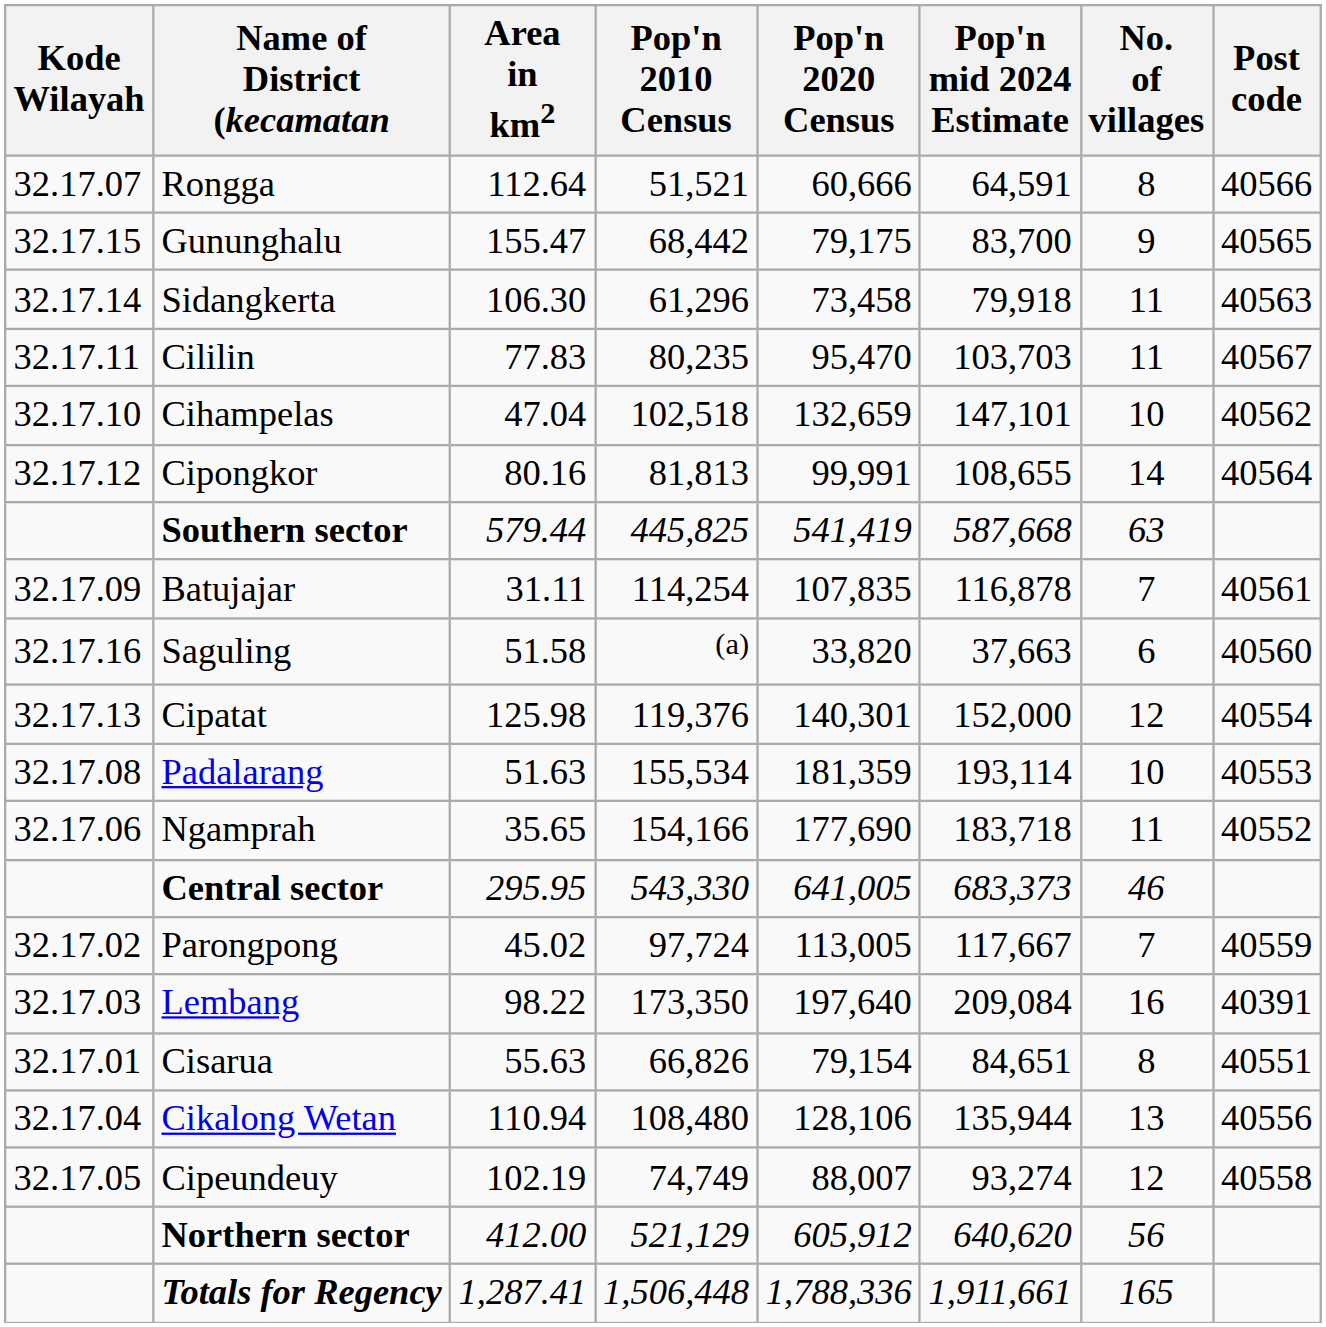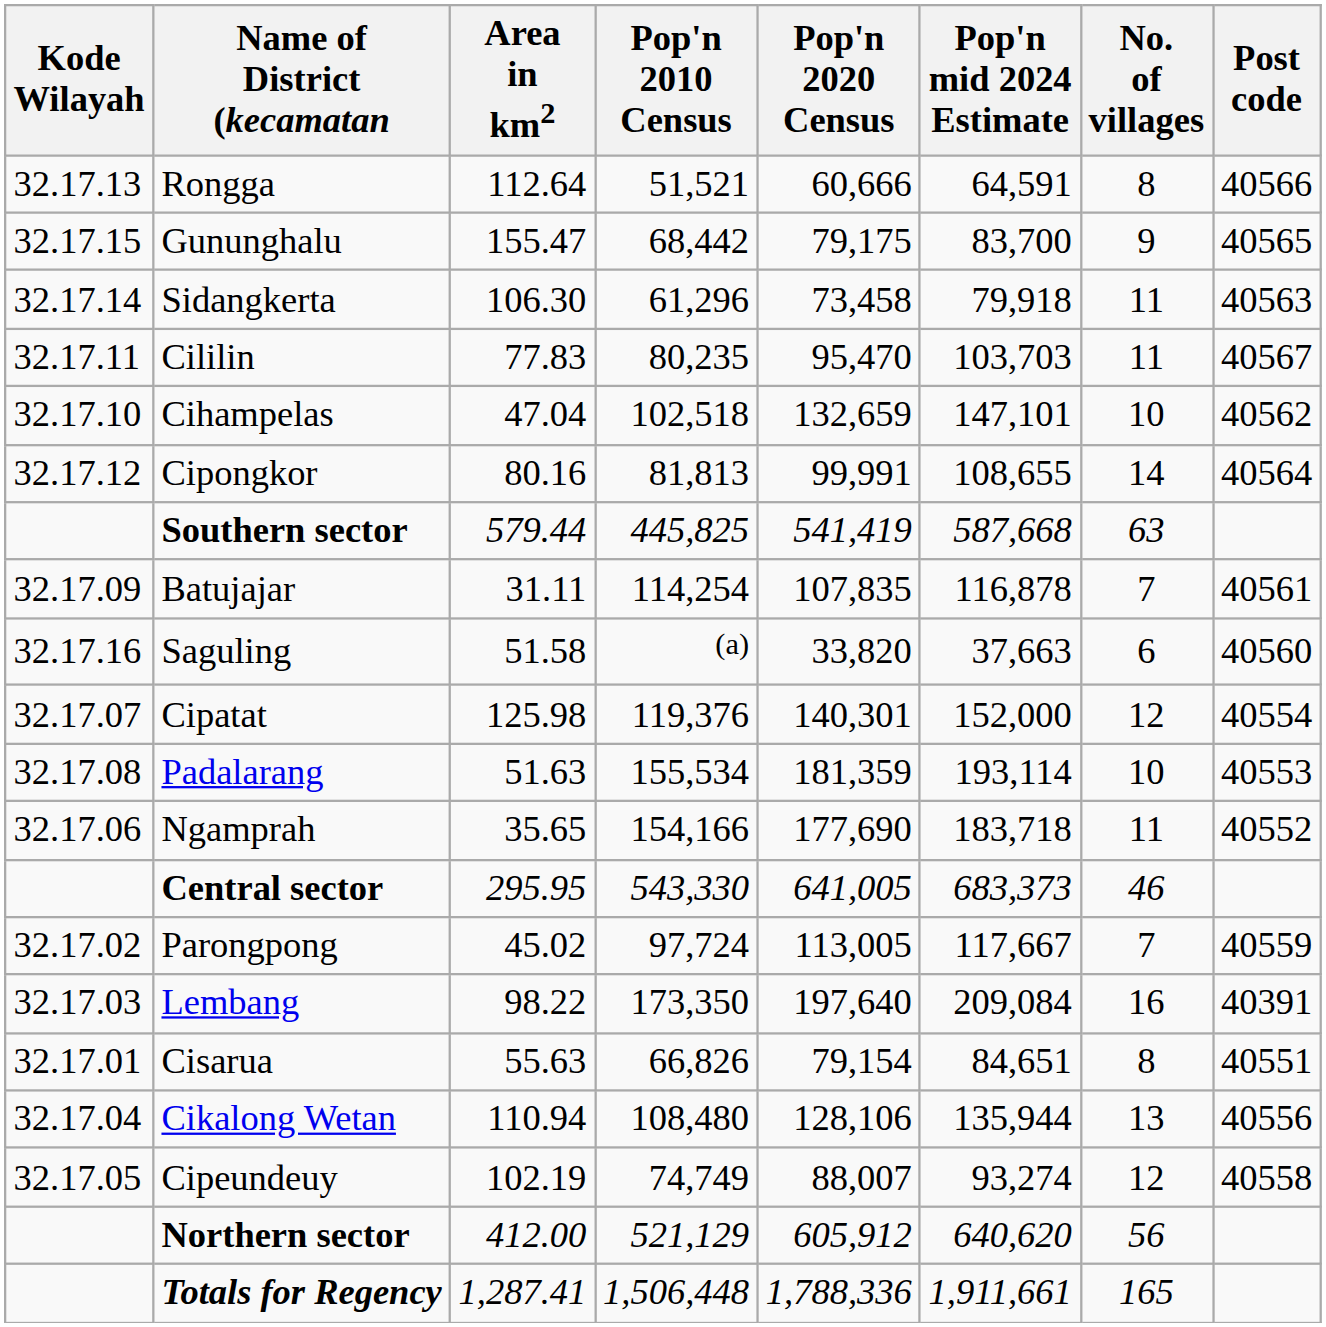Rongga | Kode Wilayah: 32.17.07 -> 32.17.13
Cipatat | Kode Wilayah: 32.17.13 -> 32.17.07
